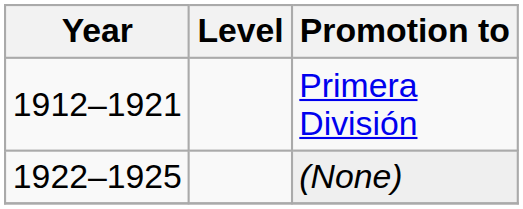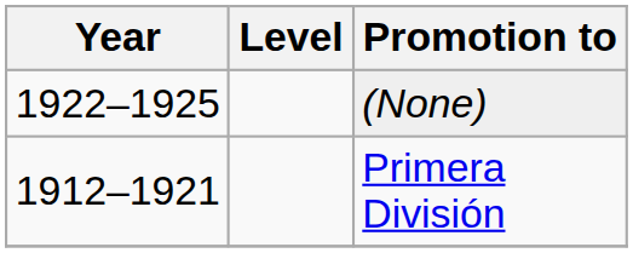rows swapped: Primera División <-> (None)
